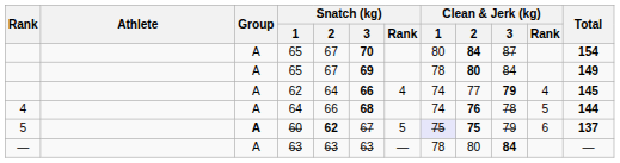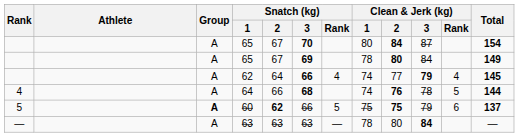60 | Snatch (kg) / 3: 67 -> 66
60 | Clean & Jerk (kg) / 1: lavender background -> no background
